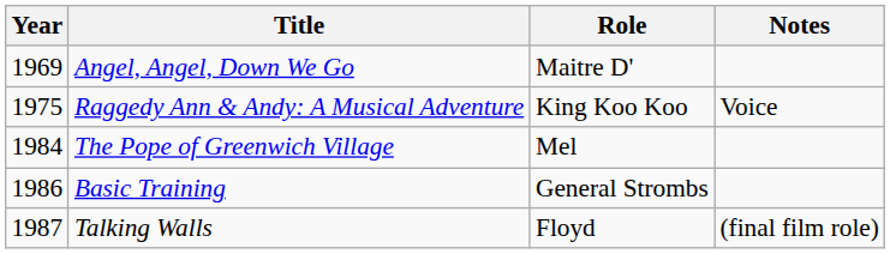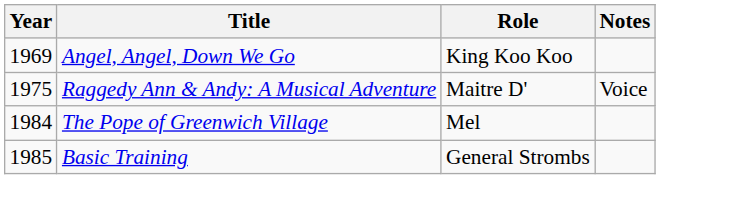Angel, Angel, Down We Go | Role: Maitre D' -> King Koo Koo
Raggedy Ann & Andy: A Musical Adventure | Role: King Koo Koo -> Maitre D'
Basic Training | Year: 1986 -> 1985
- row: 1987 | Talking Walls | Floyd | (final film role)
